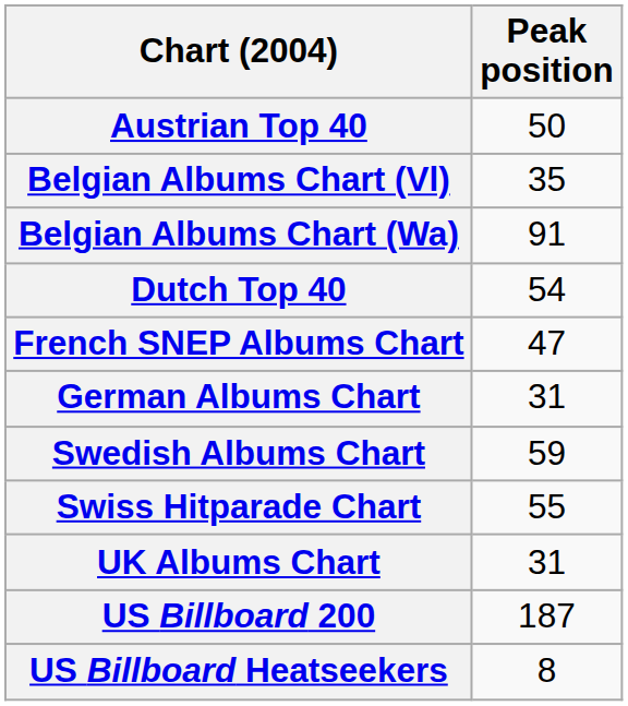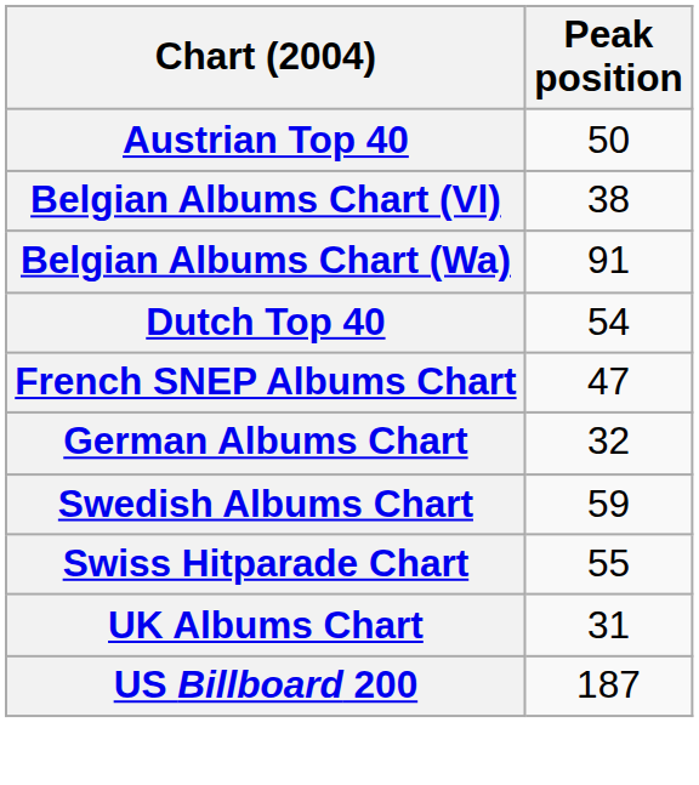Belgian Albums Chart (Vl) | Peak position: 35 -> 38
German Albums Chart | Peak position: 31 -> 32
- row: US Billboard Heatseekers | 8
